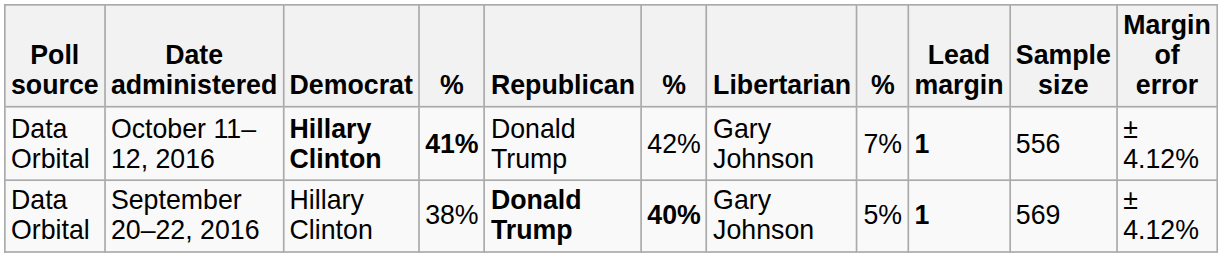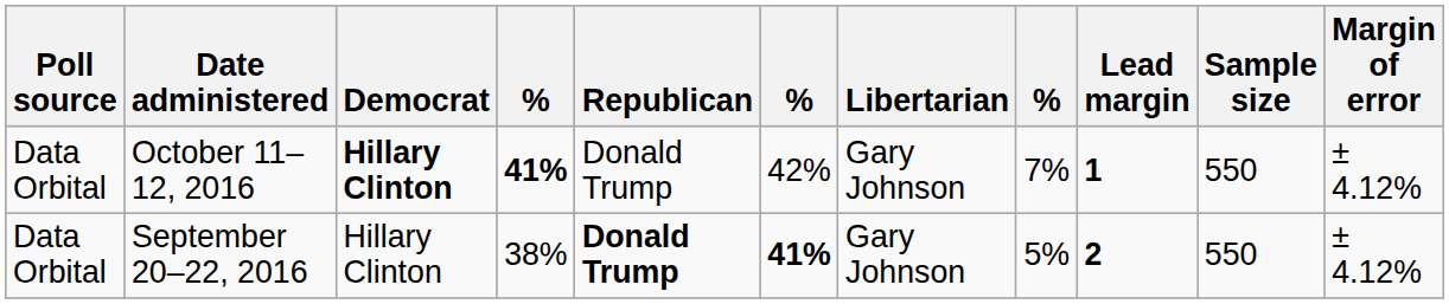October 11–12, 2016 | Sample size: 556 -> 550
September 20–22, 2016 | column 6: 40% -> 41%
September 20–22, 2016 | Lead margin: 1 -> 2
September 20–22, 2016 | Sample size: 569 -> 550
